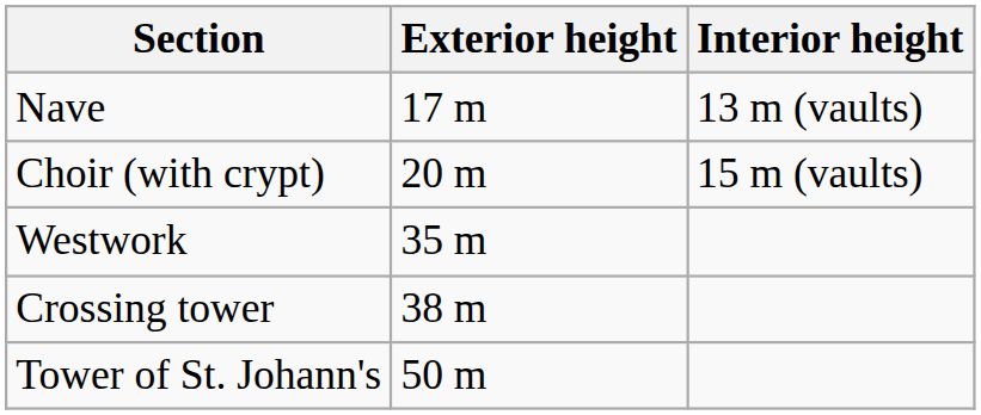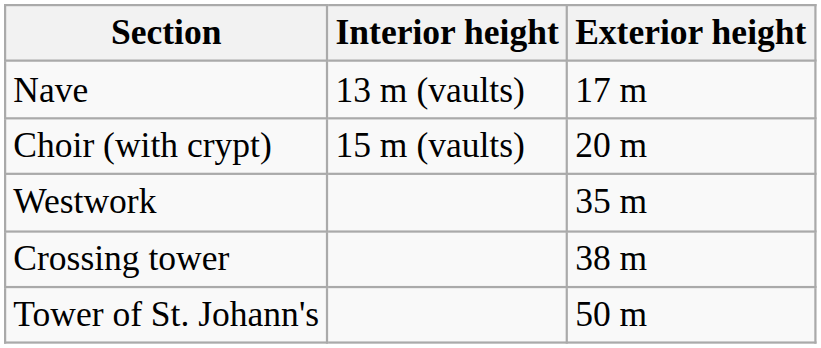columns swapped: Interior height <-> Exterior height
